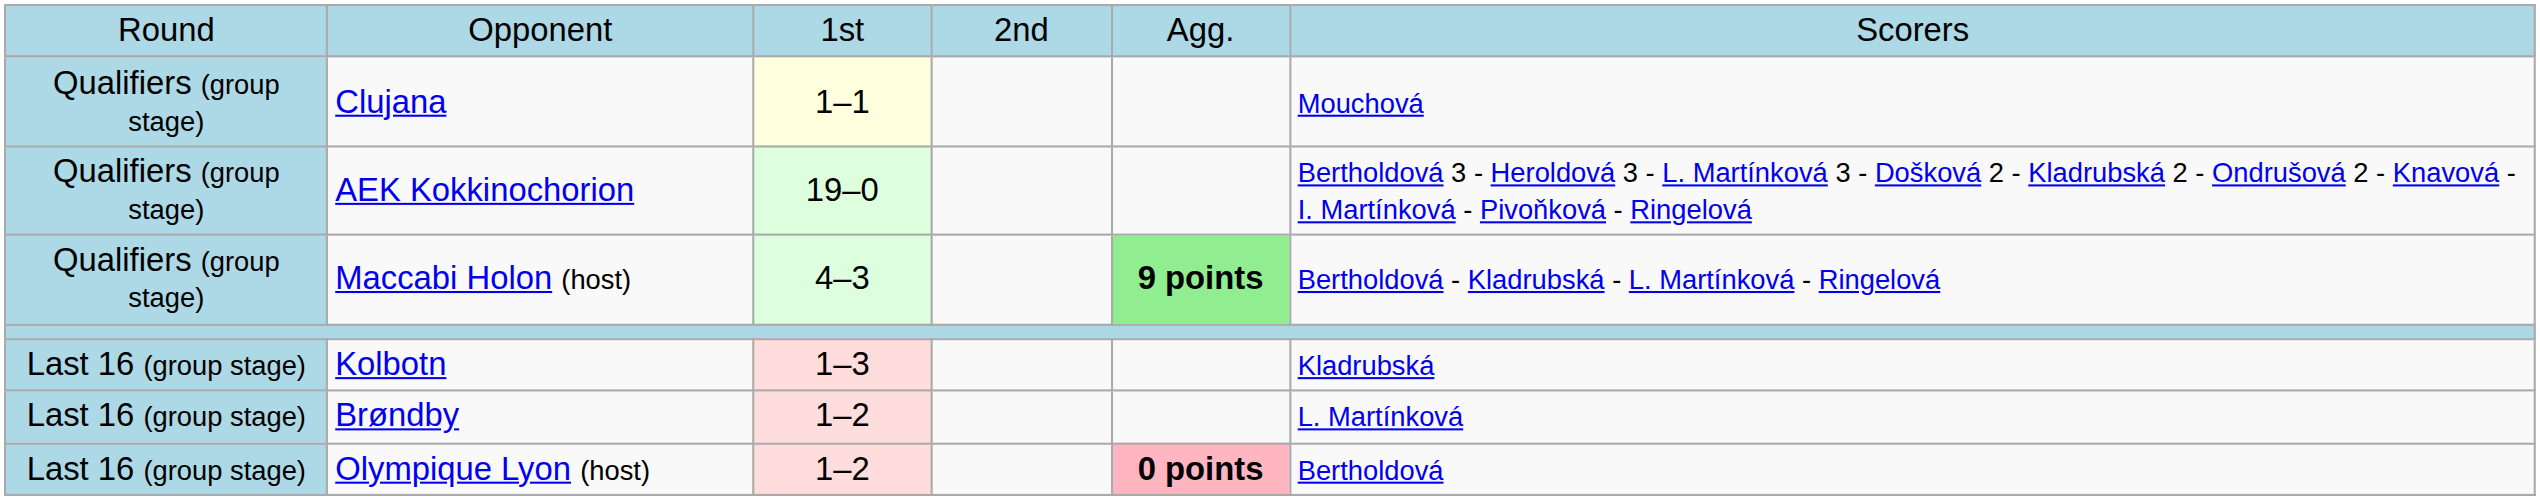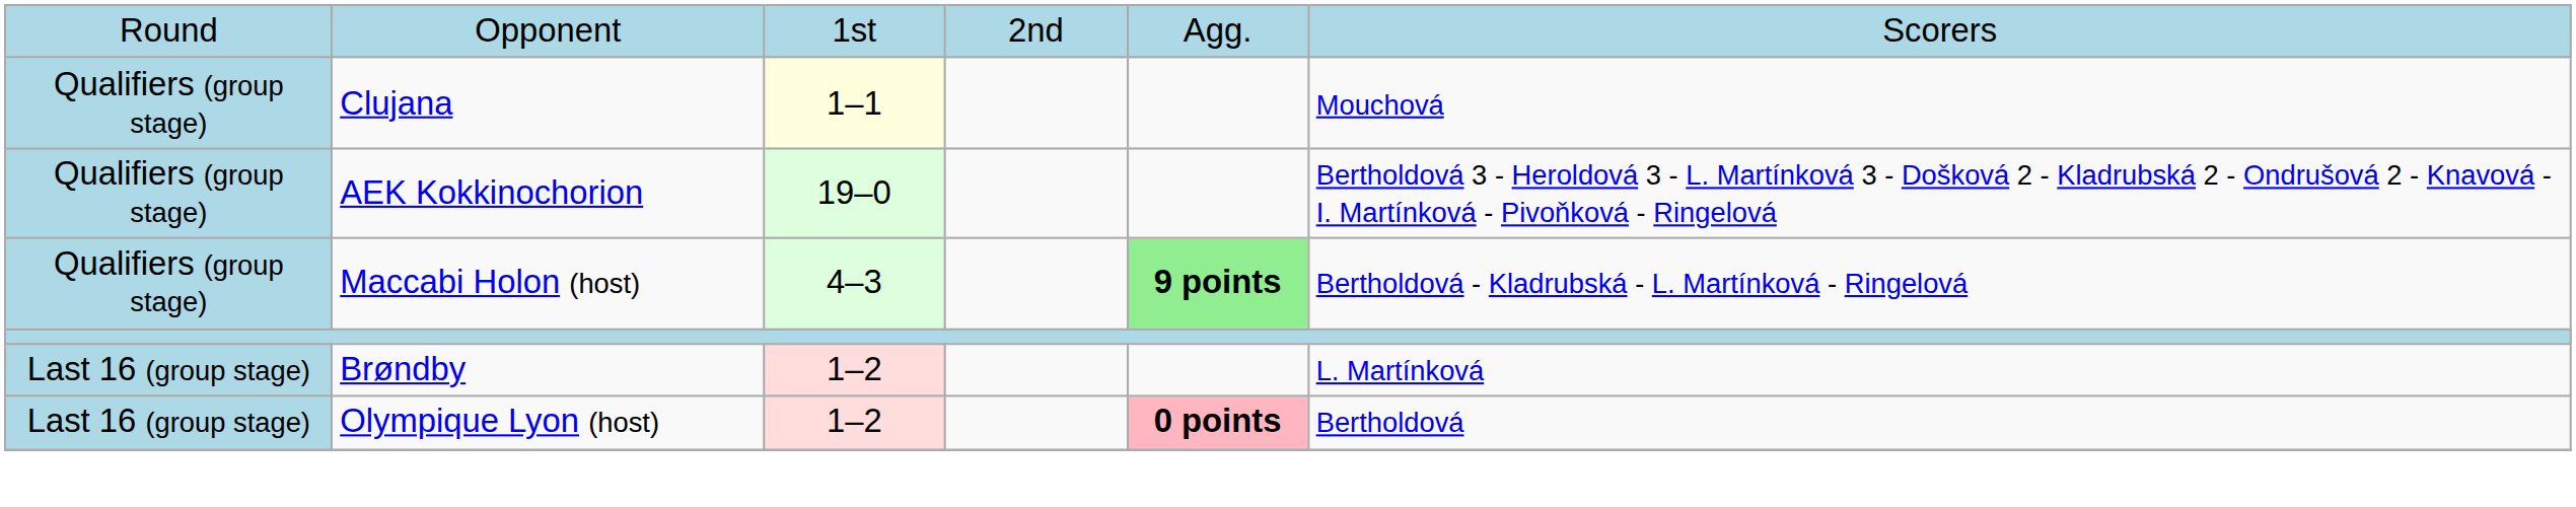- row: Last 16 (group stage) | Kolbotn | 1–3 | Kladrubská
